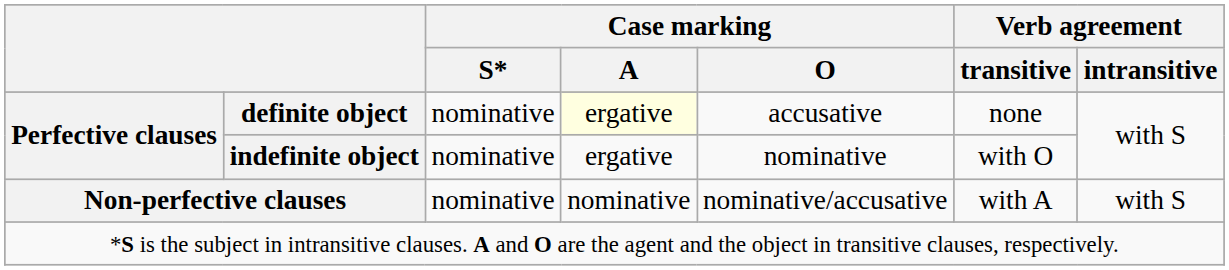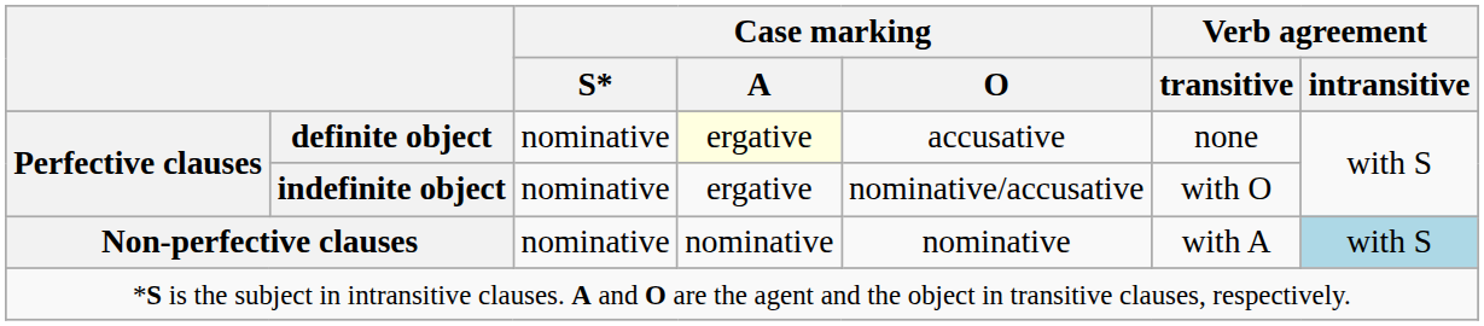indefinite object | Case marking / O: nominative -> nominative/accusative
Non-perfective clauses | Case marking / O: nominative/accusative -> nominative
Non-perfective clauses | Verb agreement / intransitive: no background -> lightblue background
